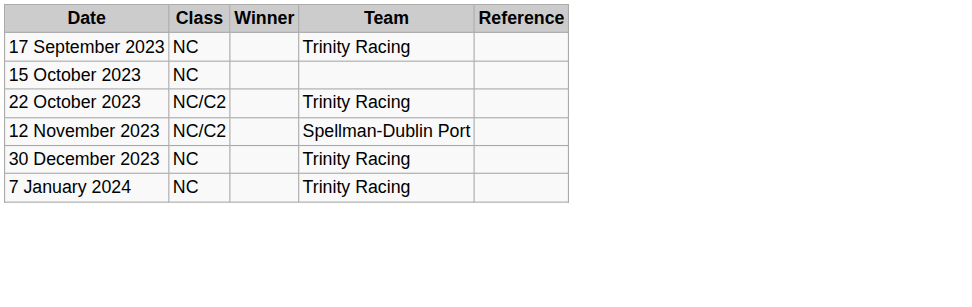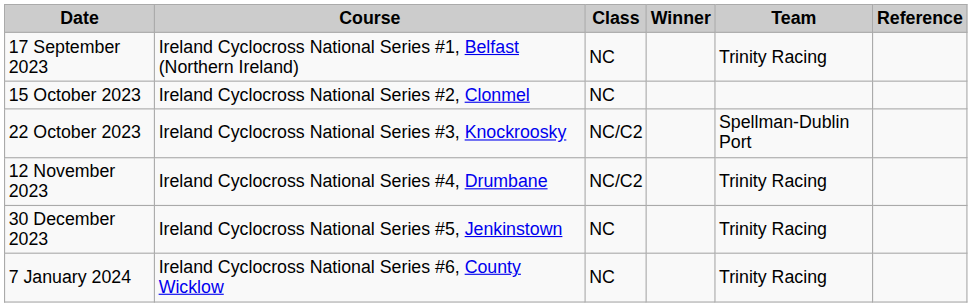+ column: Course | Ireland Cyclocross National Series #1, Belfast (Northern Ireland) | Ireland Cyclocross National Series #2, Clonmel | Ireland Cyclocross National Series #3, Knockroosky | Ireland Cyclocross National Series #4, Drumbane | Ireland Cyclocross National Series #5, Jenkinstown | Ireland Cyclocross National Series #6, County Wicklow
22 October 2023 | Team: Trinity Racing -> Spellman-Dublin Port
12 November 2023 | Team: Spellman-Dublin Port -> Trinity Racing
